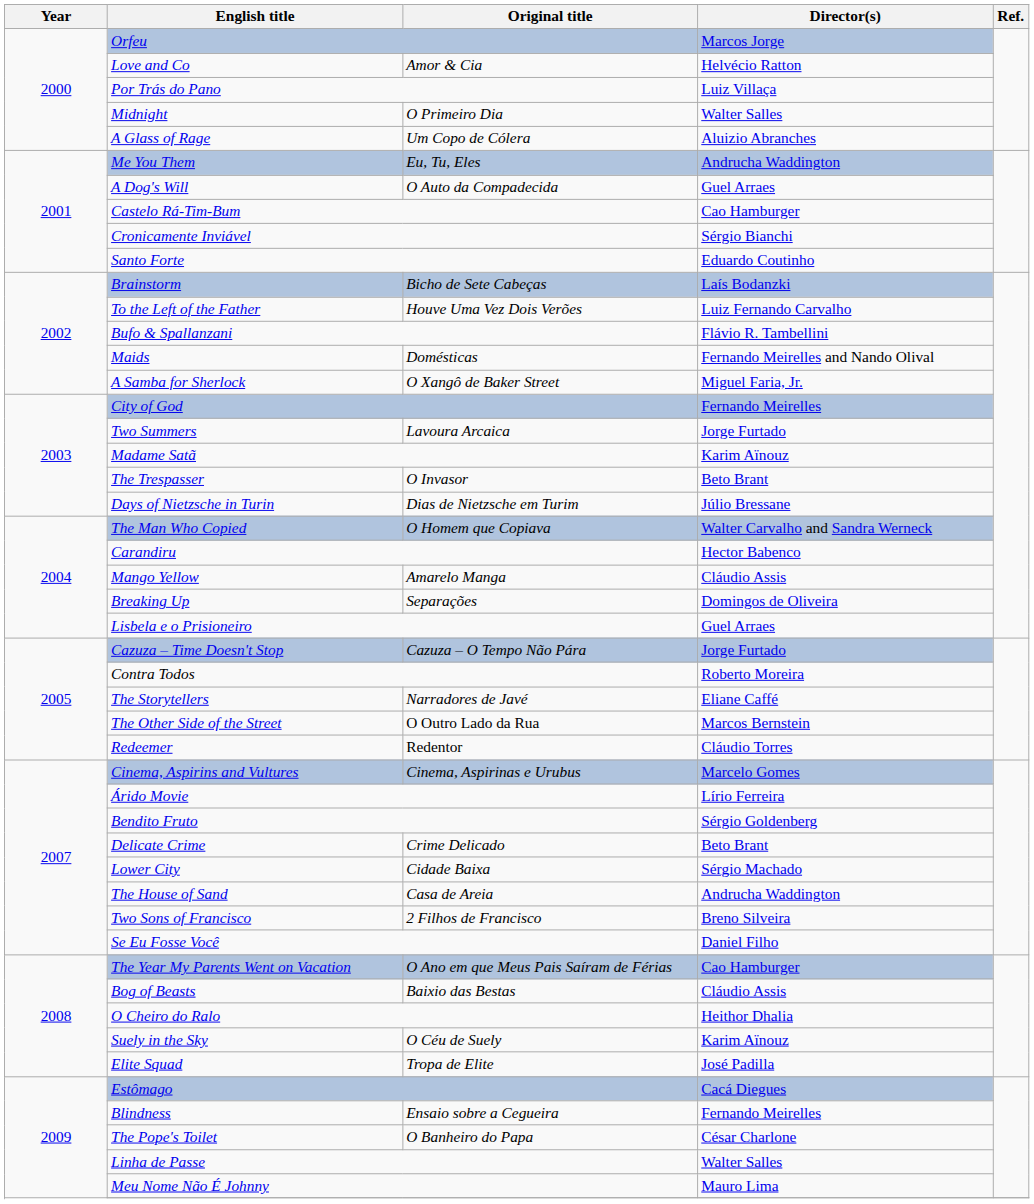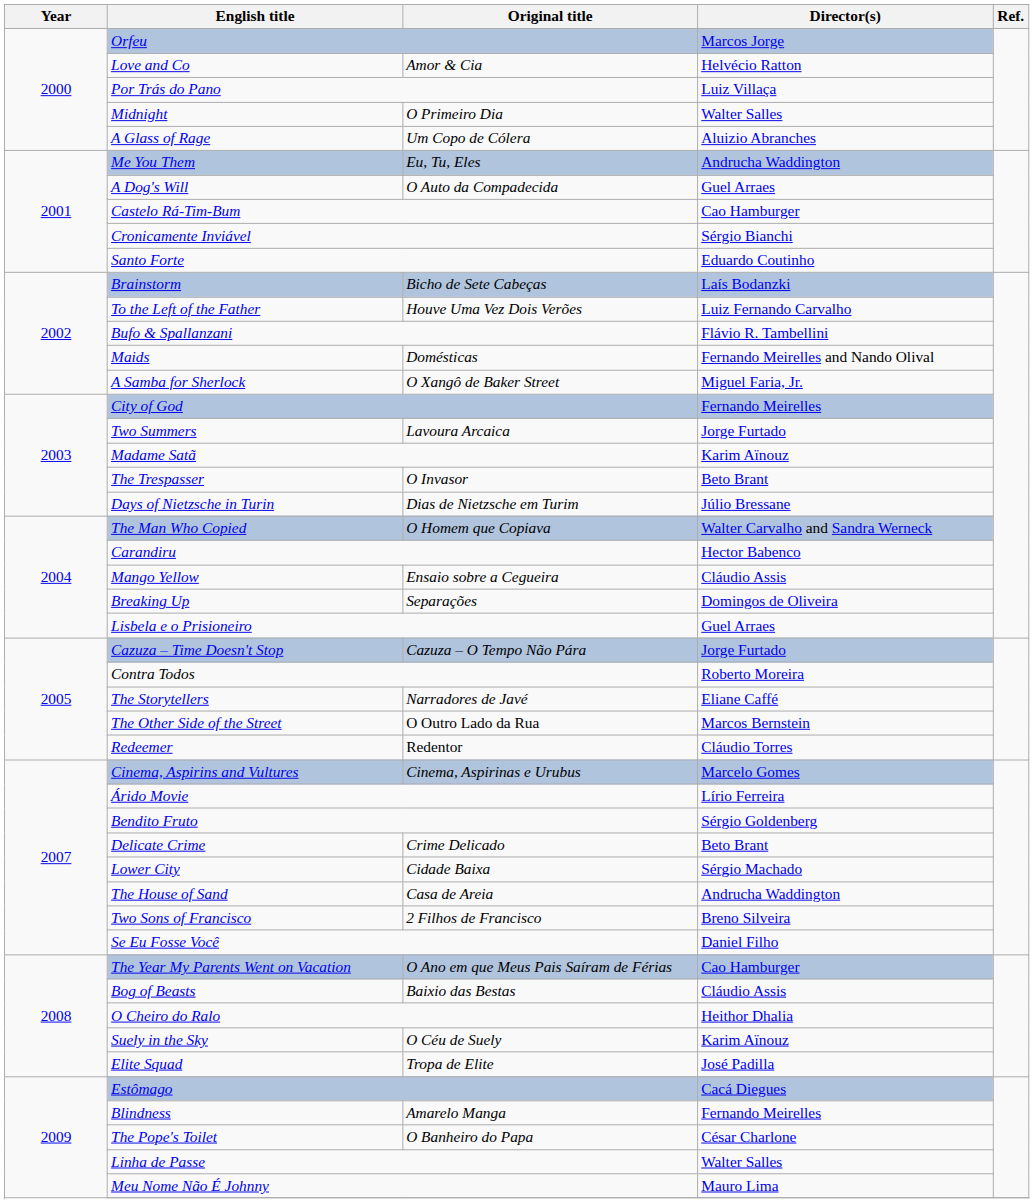Mango Yellow | Original title: Amarelo Manga -> Ensaio sobre a Cegueira
Blindness | Original title: Ensaio sobre a Cegueira -> Amarelo Manga
